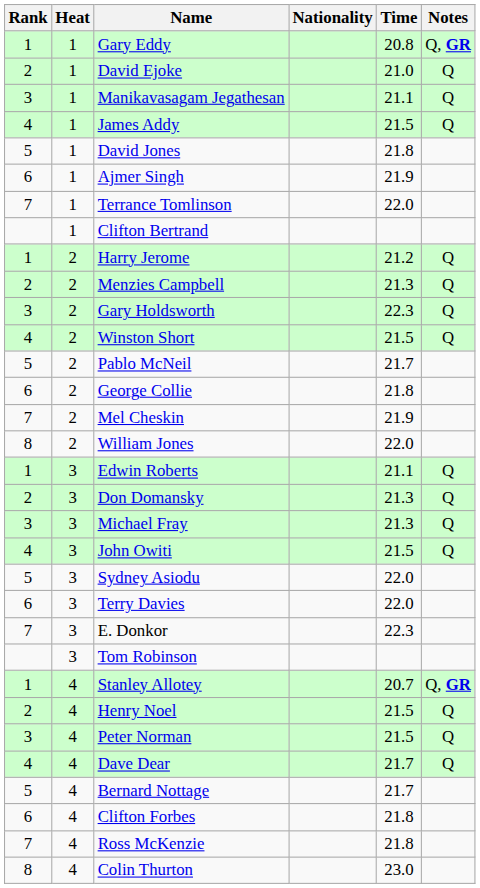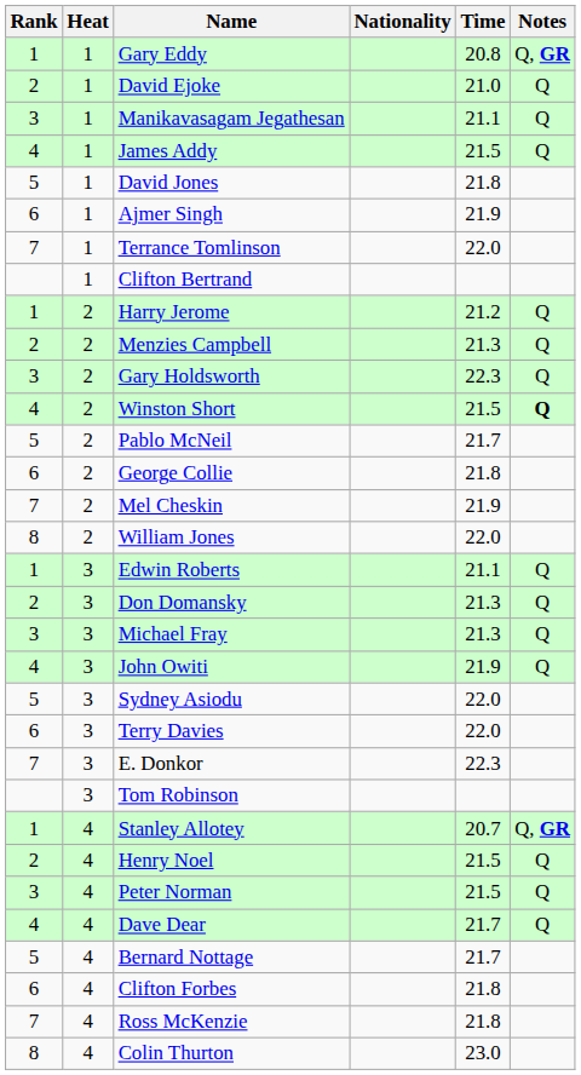Winston Short | Notes: normal -> bold
John Owiti | Time: 21.5 -> 21.9
